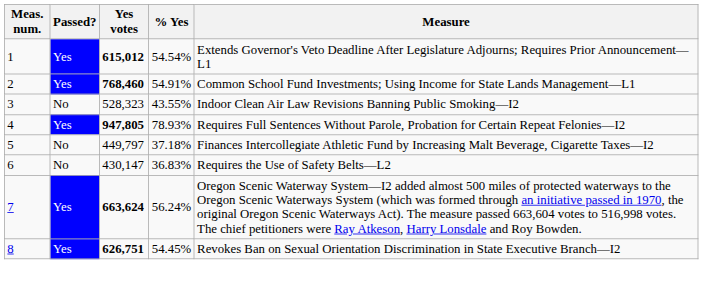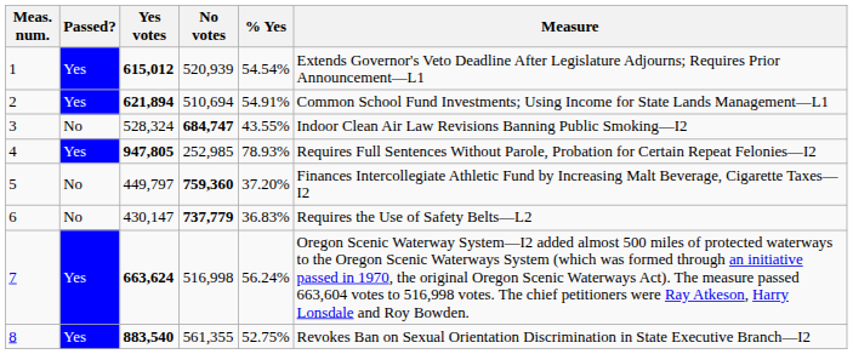+ column: No votes | 520,939 | 510,694 | 684,747 | 252,985 | 759,360 | 737,779 | 516,998 | 561,355
2 | Yes votes: 768,460 -> 621,894
3 | Yes votes: 528,323 -> 528,324
5 | % Yes: 37.18% -> 37.20%
8 | Yes votes: 626,751 -> 883,540
8 | % Yes: 54.45% -> 52.75%
